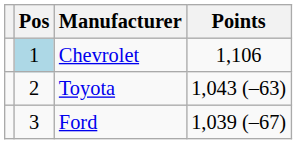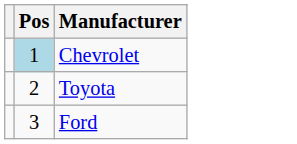- column: Points | 1,106 | 1,043 (–63) | 1,039 (–67)
